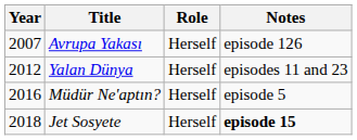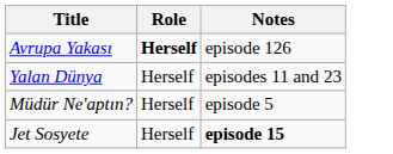- column: Year | 2007 | 2012 | 2016 | 2018
Avrupa Yakası | Role: normal -> bold
